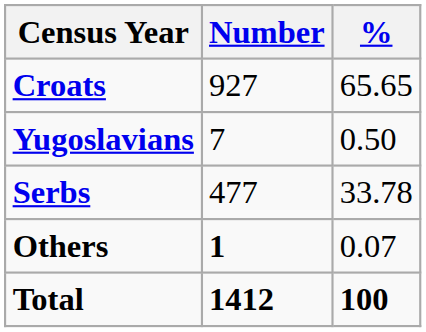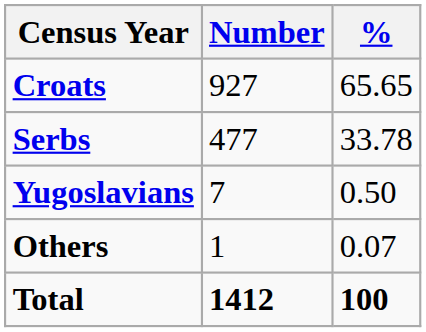rows swapped: Serbs <-> Yugoslavians
Others | Number: bold -> normal
